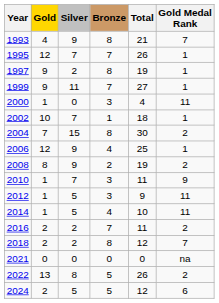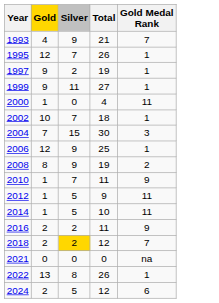- column: Bronze | 8 | 7 | 8 | 7 | 3 | 1 | 8 | 4 | 2 | 3 | 3 | 4 | 7 | 8 | 0 | 5 | 5
2004 | Gold Medal Rank: 2 -> 3
2016 | Gold Medal Rank: 2 -> 9
2018 | Silver: no background -> gold background
2022 | Gold Medal Rank: 2 -> 1
